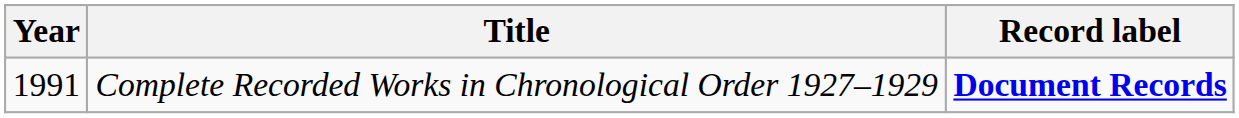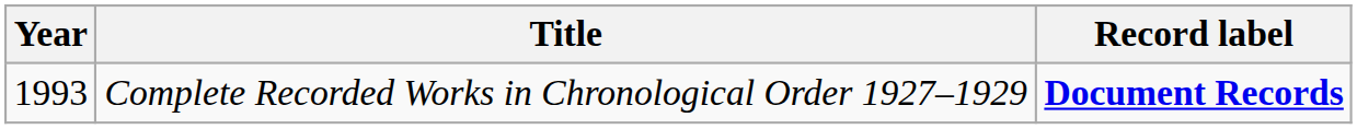Complete Recorded Works in Chronological Order 1927–1929 | Year: 1991 -> 1993
